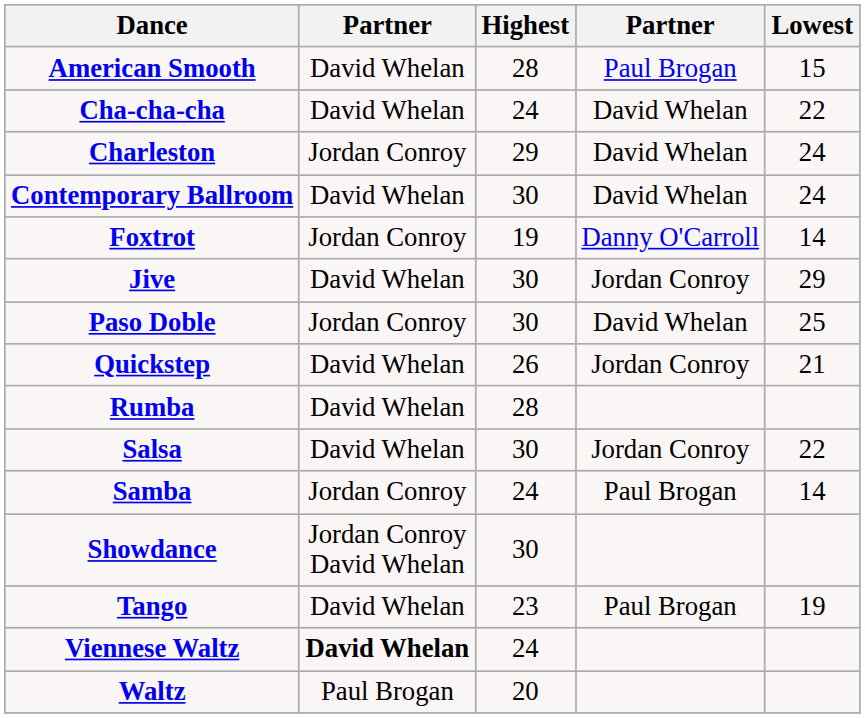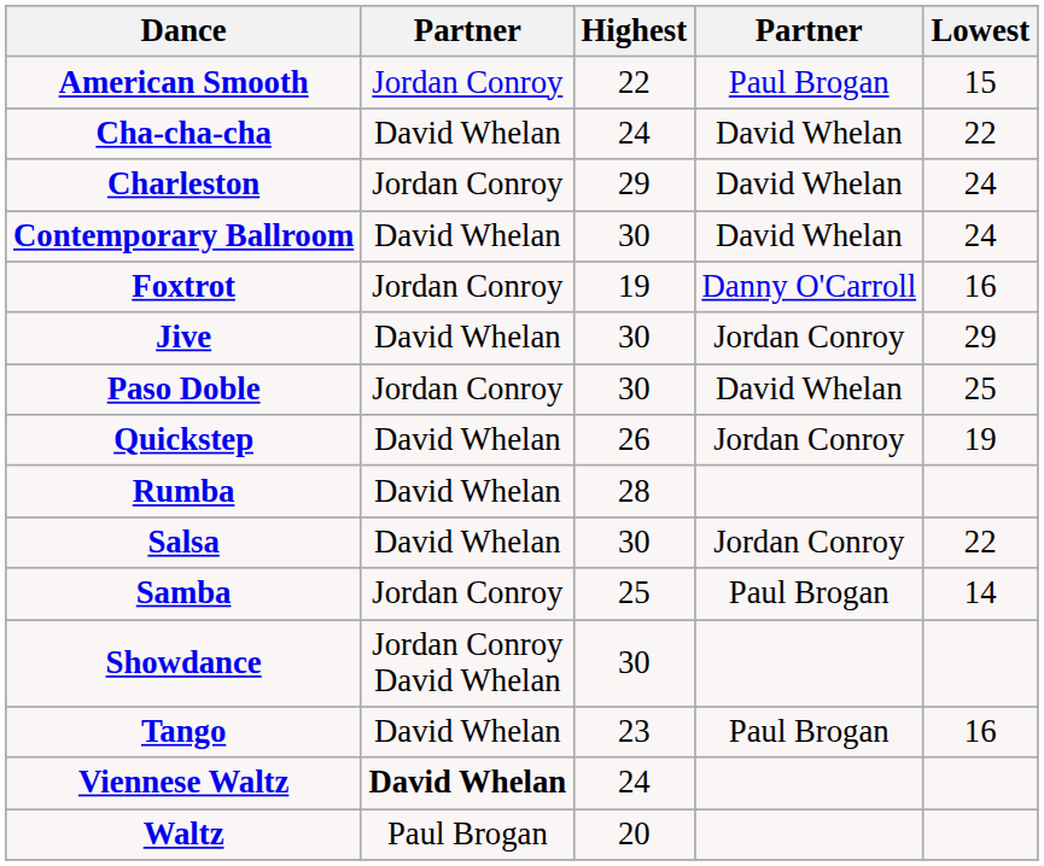American Smooth | column 2: David Whelan -> Jordan Conroy
American Smooth | Highest: 28 -> 22
Foxtrot | Lowest: 14 -> 16
Quickstep | Lowest: 21 -> 19
Samba | Highest: 24 -> 25
Tango | Lowest: 19 -> 16
